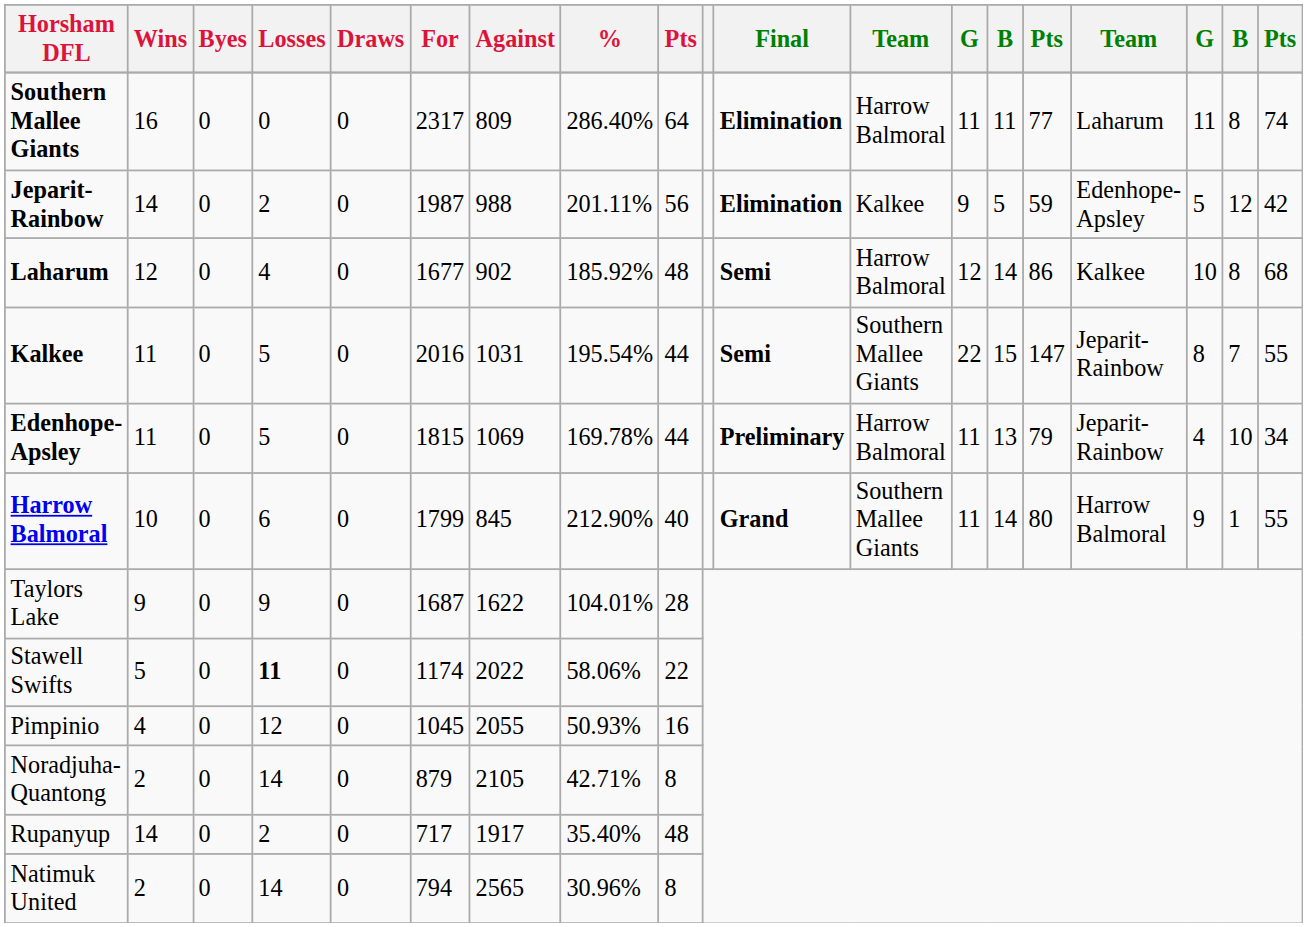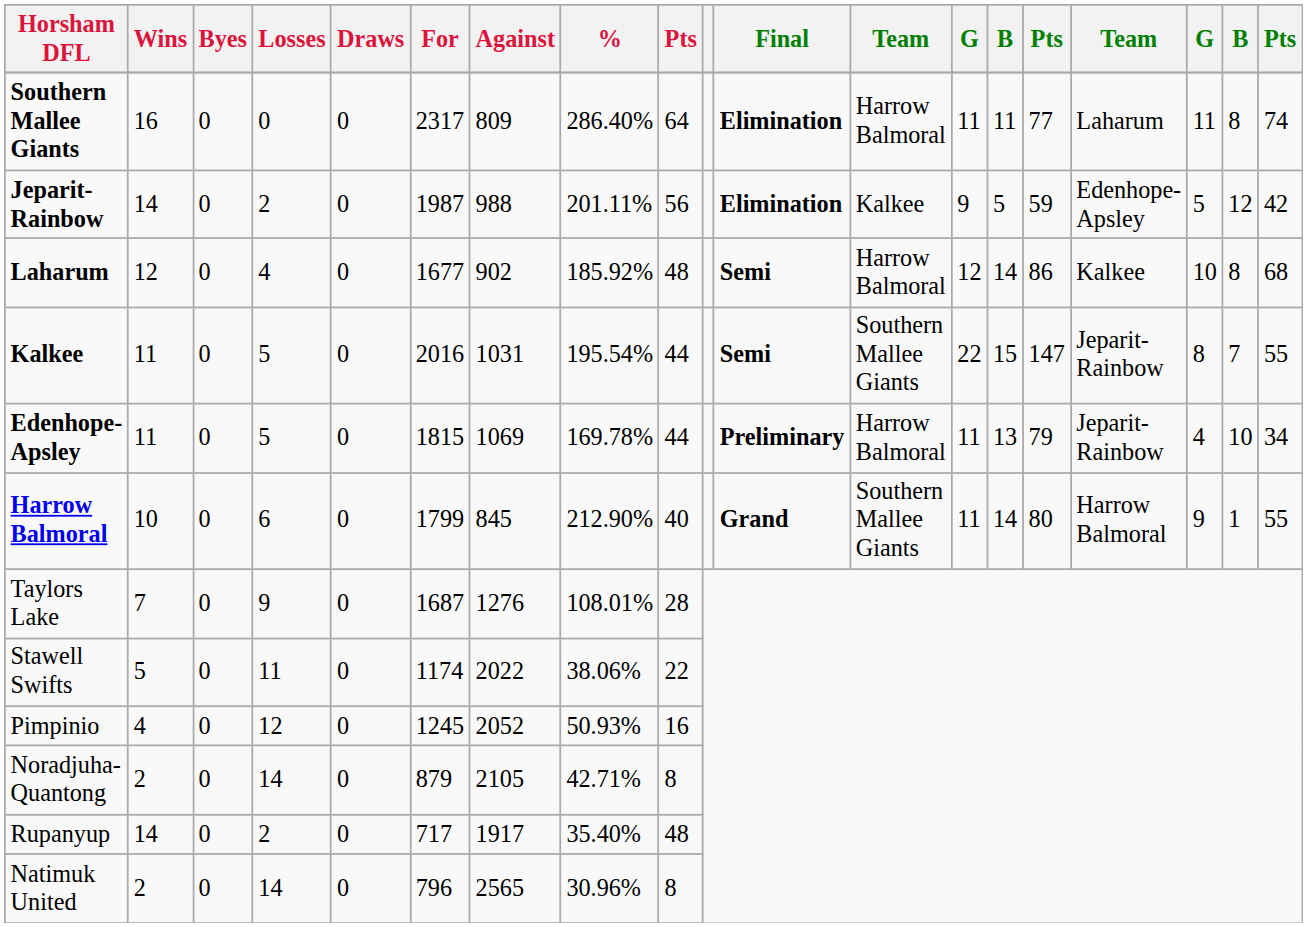Taylors Lake | Wins: 9 -> 7
Taylors Lake | Against: 1622 -> 1276
Taylors Lake | %: 104.01% -> 108.01%
Stawell Swifts | Losses: bold -> normal
Stawell Swifts | %: 58.06% -> 38.06%
Pimpinio | For: 1045 -> 1245
Pimpinio | Against: 2055 -> 2052
Natimuk United | For: 794 -> 796
